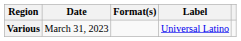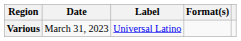columns swapped: Format(s) <-> Label
